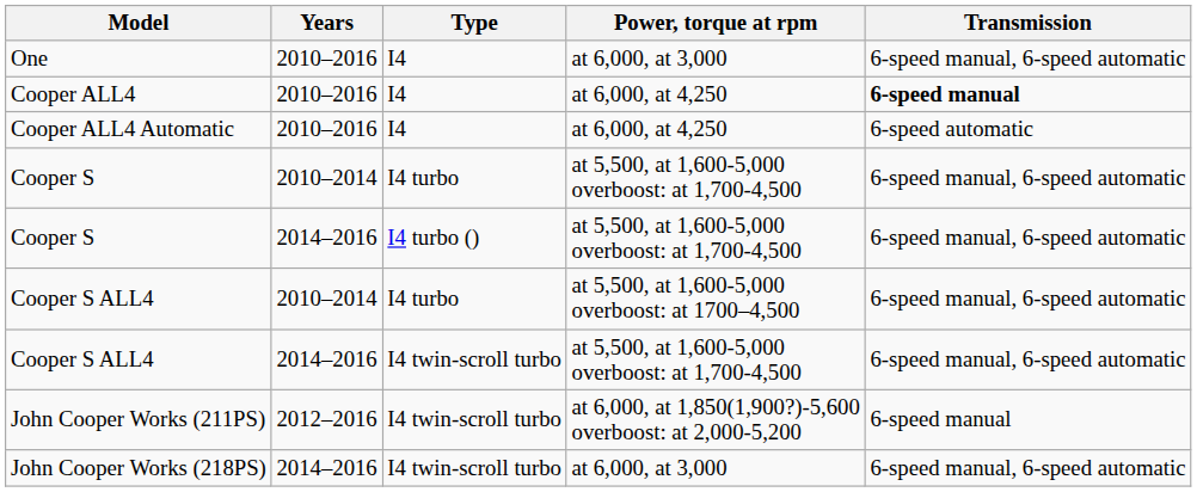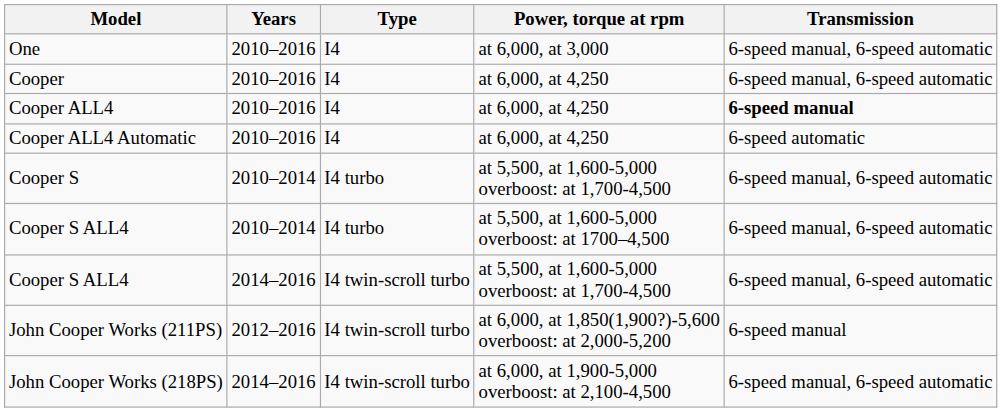+ row: Cooper | 2010–2016 | I4 | at 6,000, at 4,250 | 6-speed manual, 6-speed automatic
- row: Cooper S | 2014–2016 | I4 turbo () | at 5,500, at 1,600-5,000 overboost: at 1,700-4,500 | 6-speed manual, 6-speed automatic
John Cooper Works (218PS) | Power, torque at rpm: at 6,000, at 3,000 -> at 6,000, at 1,900-5,000 overboost: at 2,100-4,500
